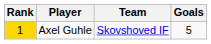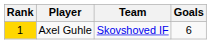Axel Guhle | Goals: 5 -> 6
